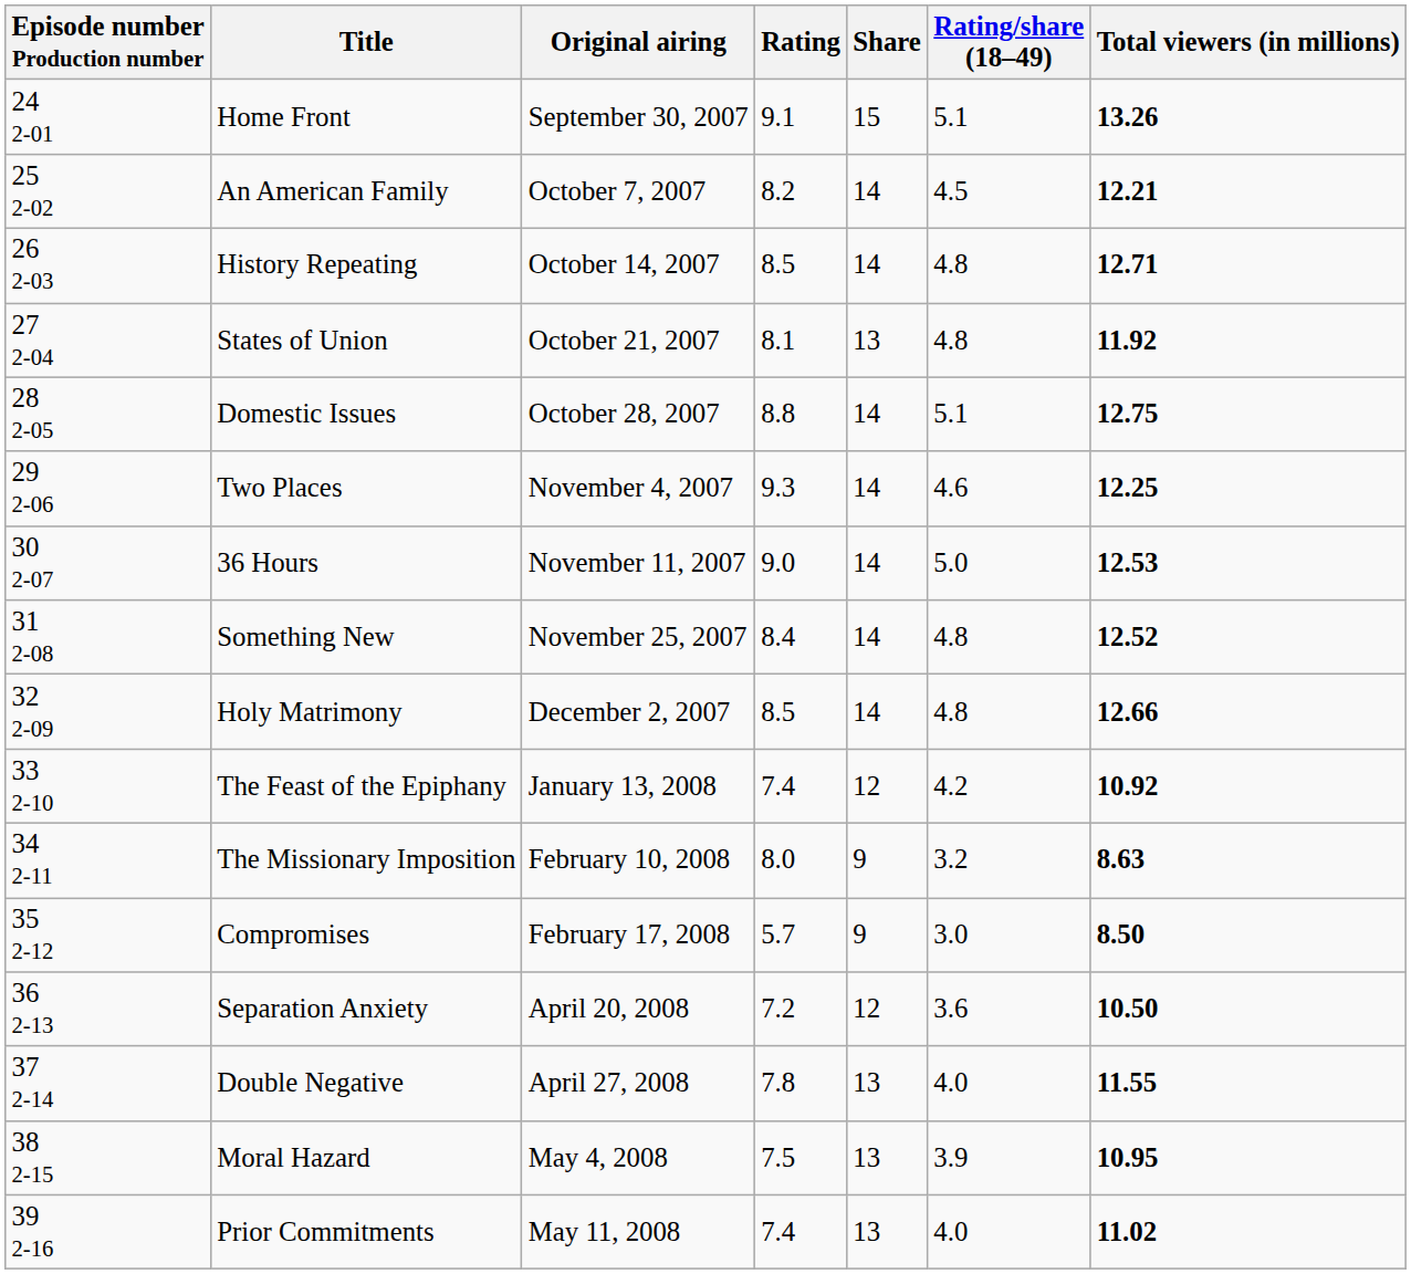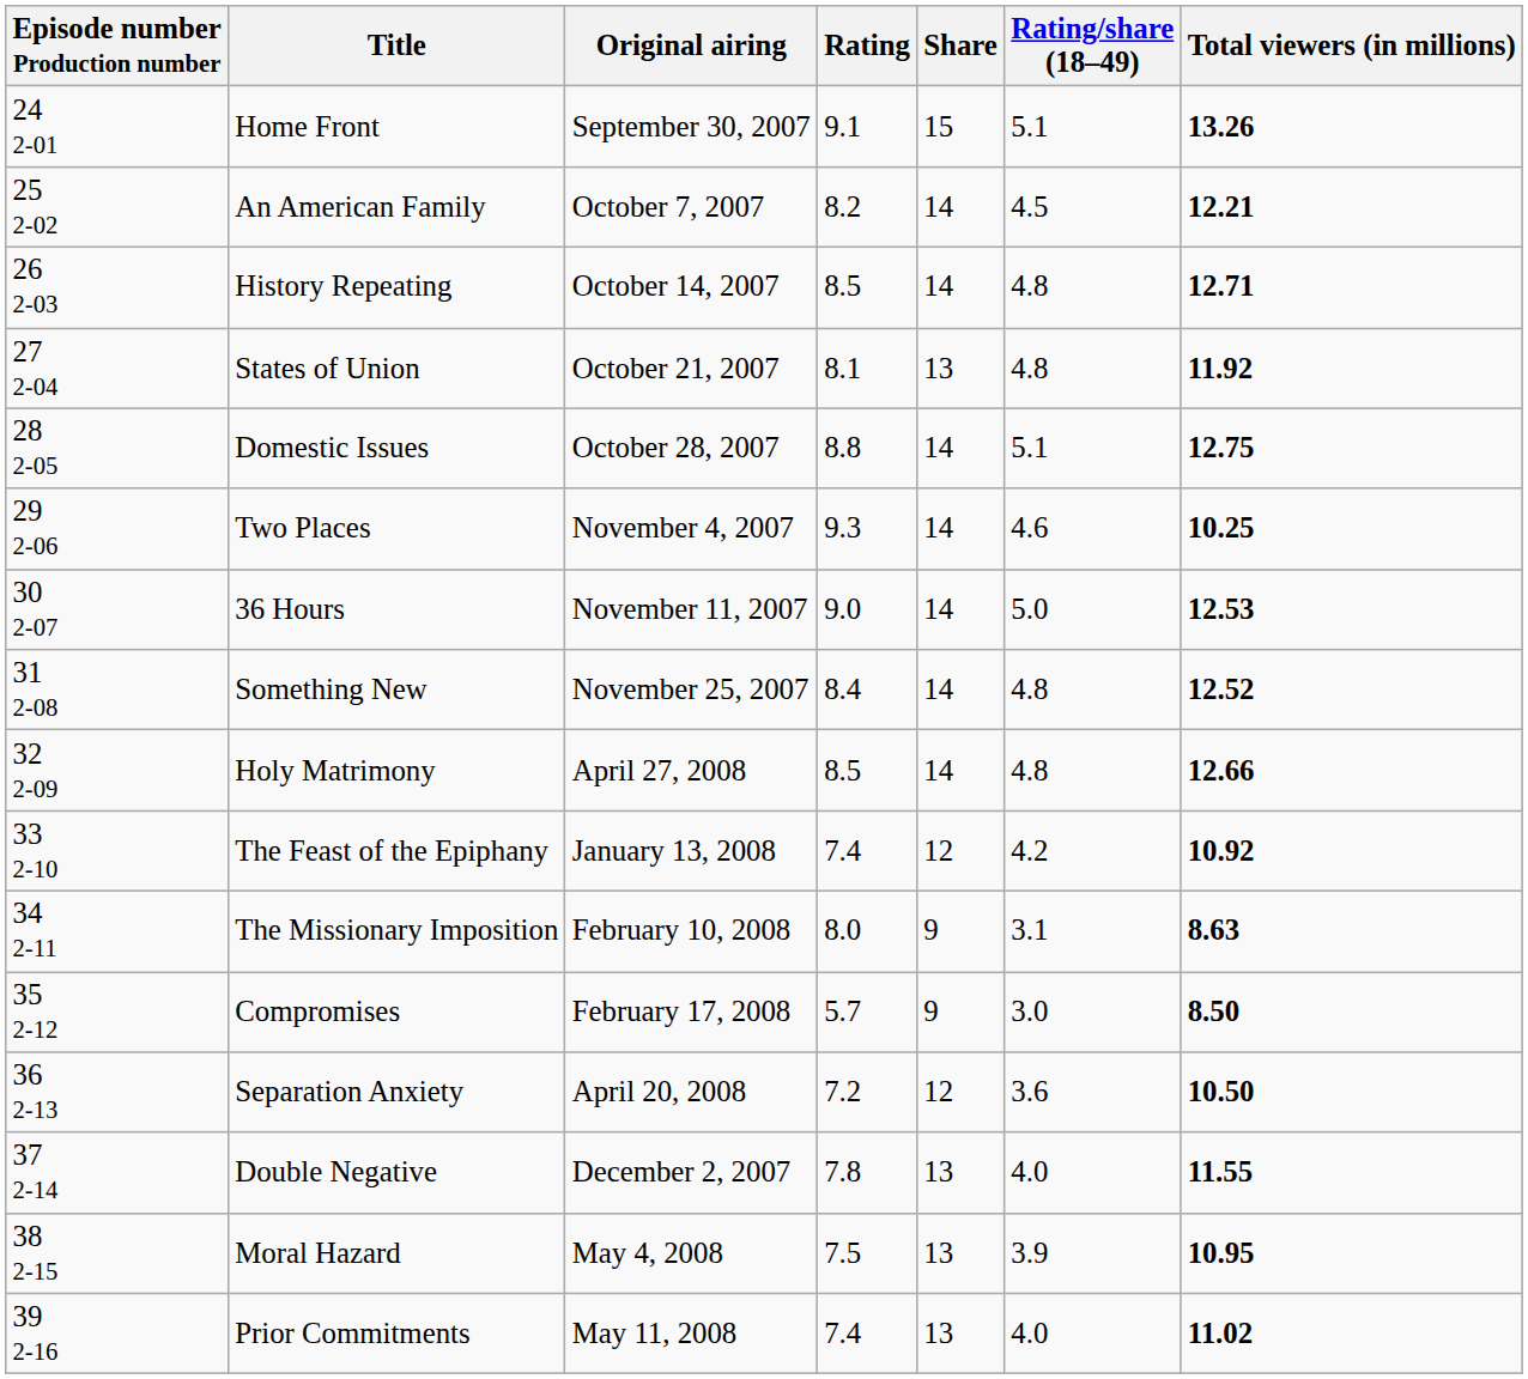Two Places | Total viewers (in millions): 12.25 -> 10.25
Holy Matrimony | Original airing: December 2, 2007 -> April 27, 2008
The Missionary Imposition | Rating/share (18–49): 3.2 -> 3.1
Double Negative | Original airing: April 27, 2008 -> December 2, 2007
